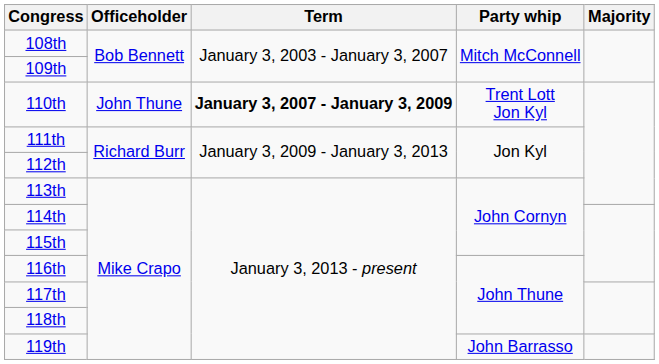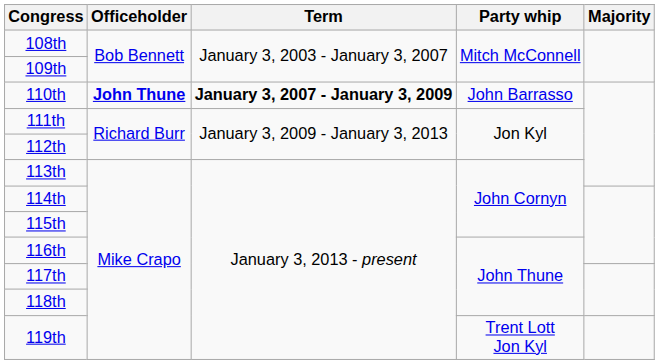110th | Officeholder: normal -> bold
110th | Party whip: Trent Lott Jon Kyl -> John Barrasso
119th | Party whip: John Barrasso -> Trent Lott Jon Kyl
